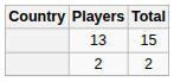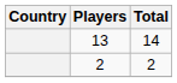13 | Total: 15 -> 14
